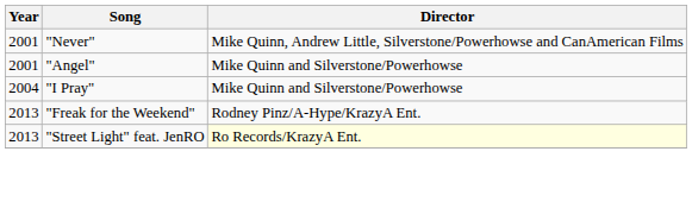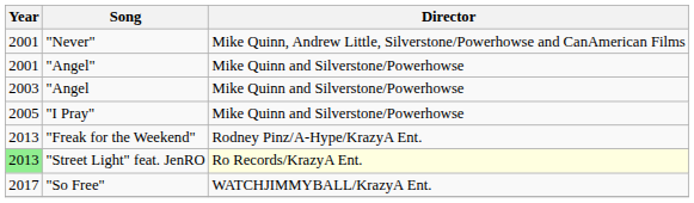+ row: 2003 | "Angel | Mike Quinn and Silverstone/Powerhowse
"I Pray" | Year: 2004 -> 2005
"Street Light" feat. JenRO | Year: no background -> lightgreen background
+ row: 2017 | "So Free" | WATCHJIMMYBALL/KrazyA Ent.
